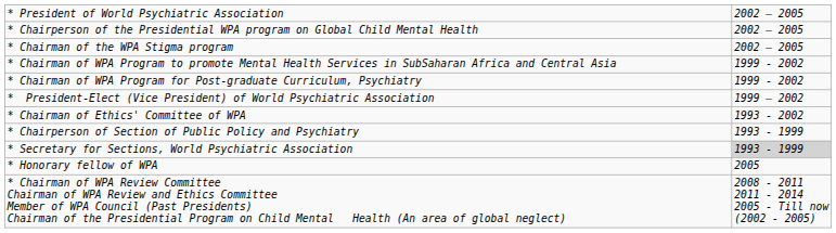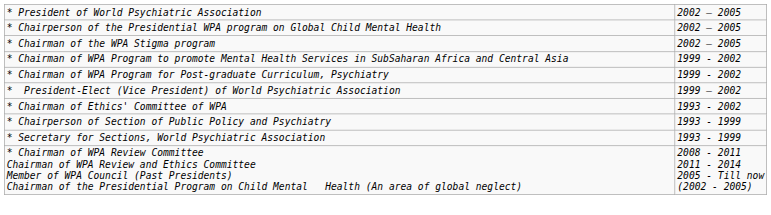* Secretary for Sections, World Psychiatric Association | column 2: lightgrey background -> no background
- row: * Honorary fellow of WPA | 2005
